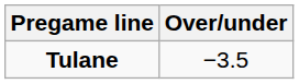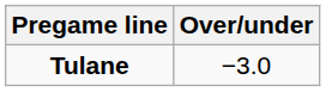Tulane | Over/under: −3.5 -> −3.0
